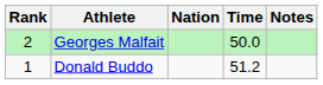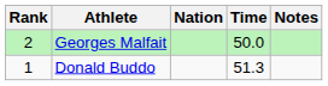Donald Buddo | Time: 51.2 -> 51.3
